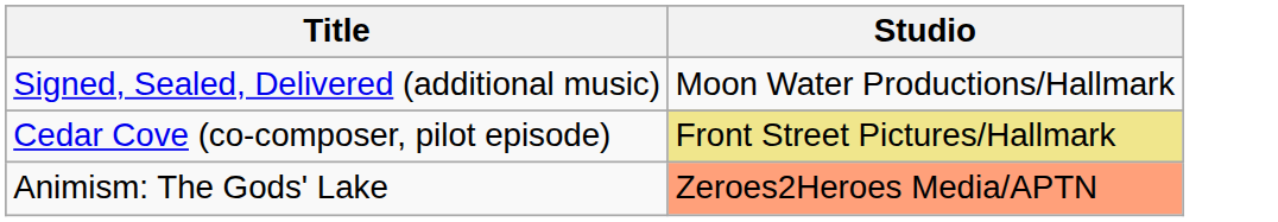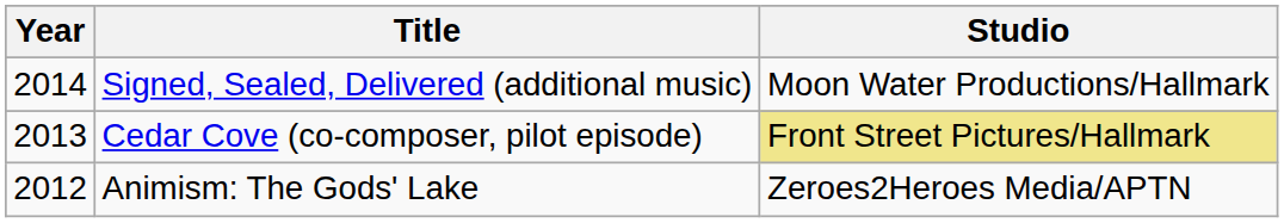+ column: Year | 2014 | 2013 | 2012
Animism: The Gods' Lake | Studio: lightsalmon background -> no background
